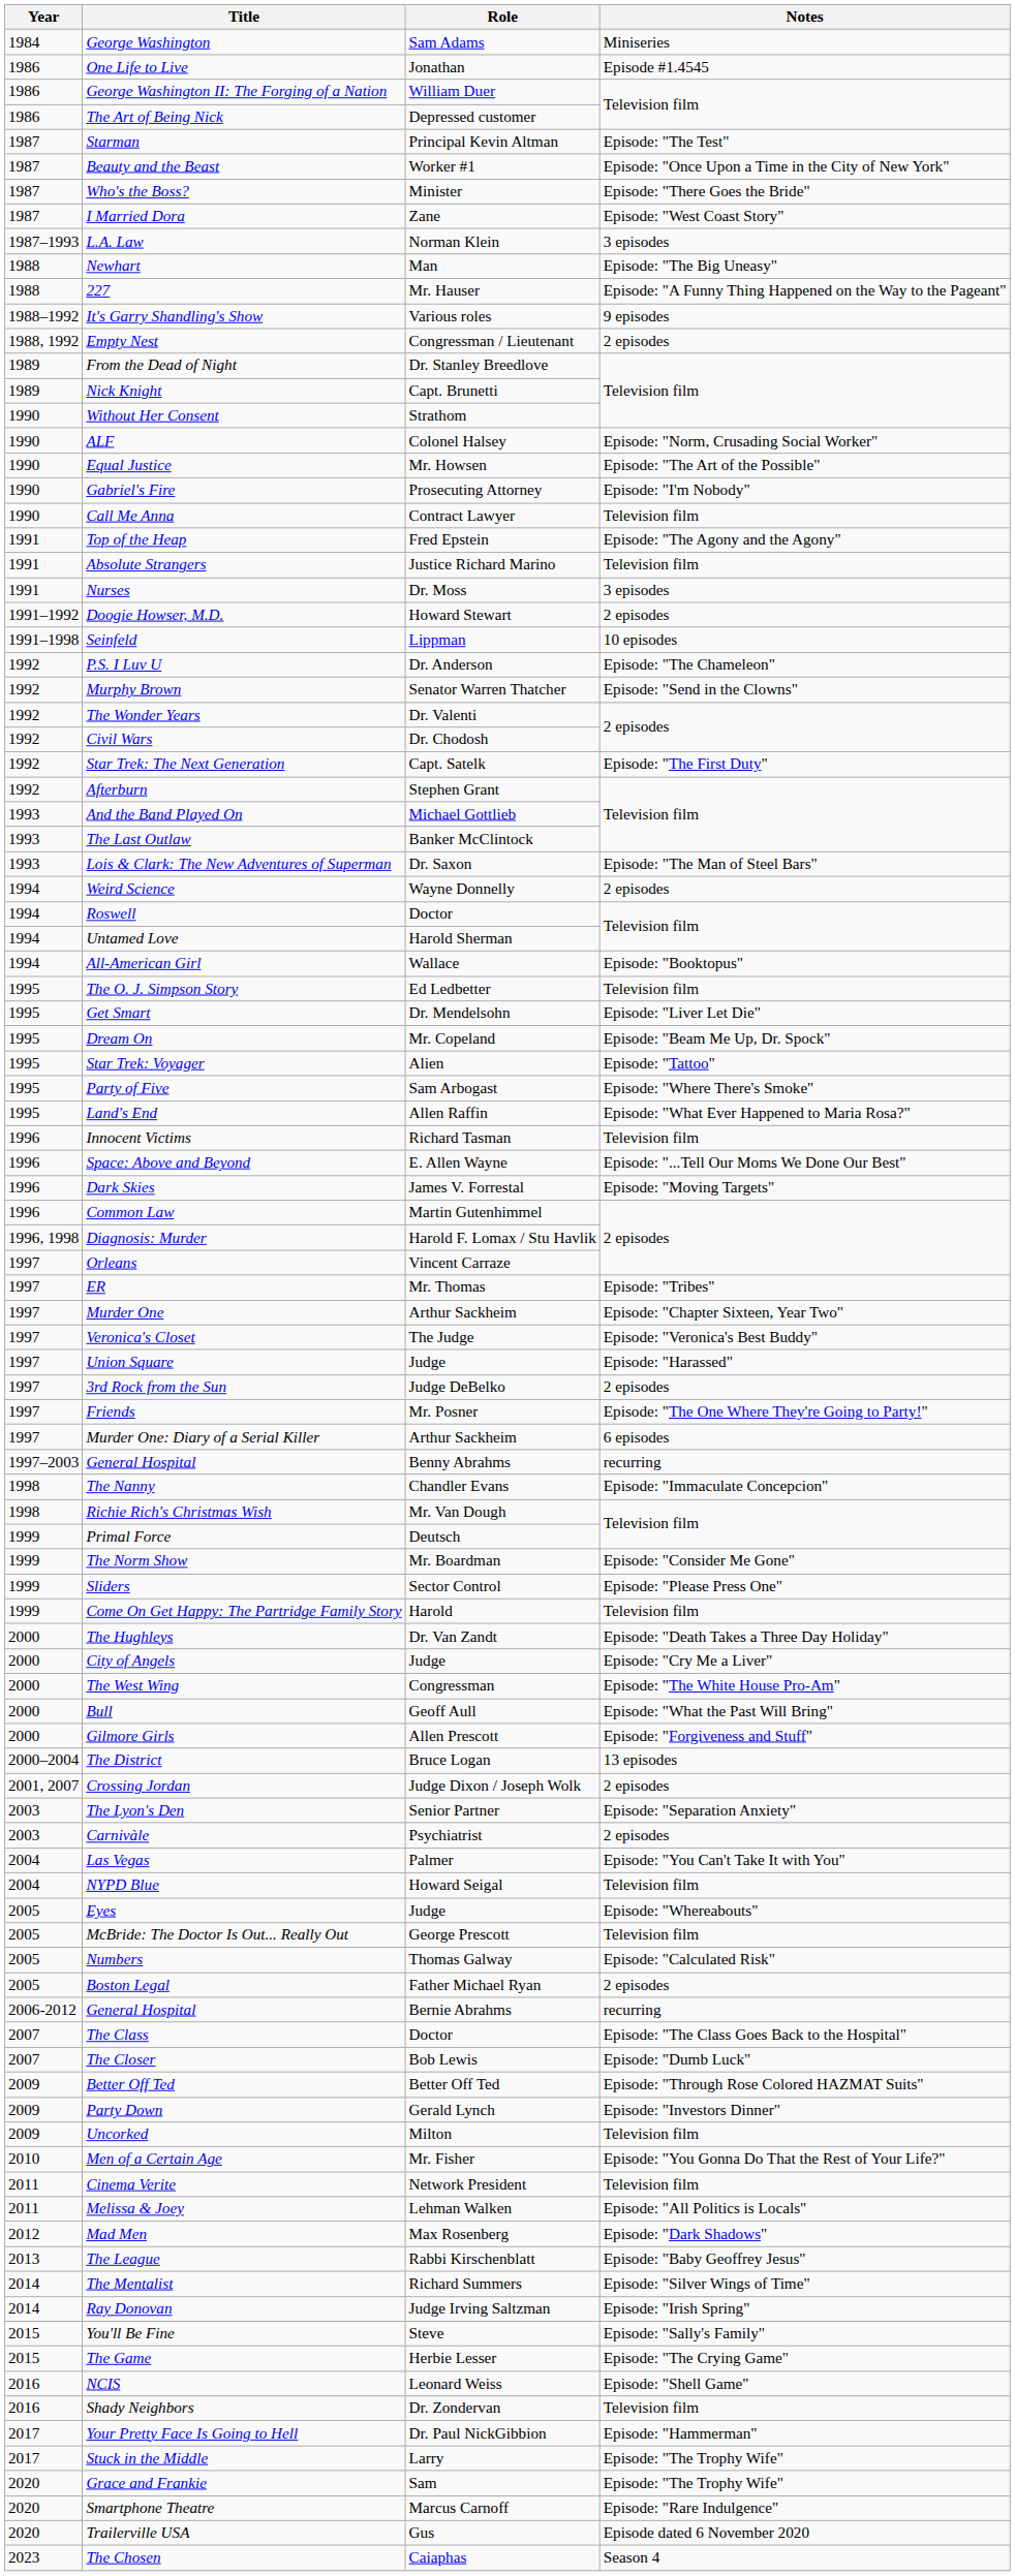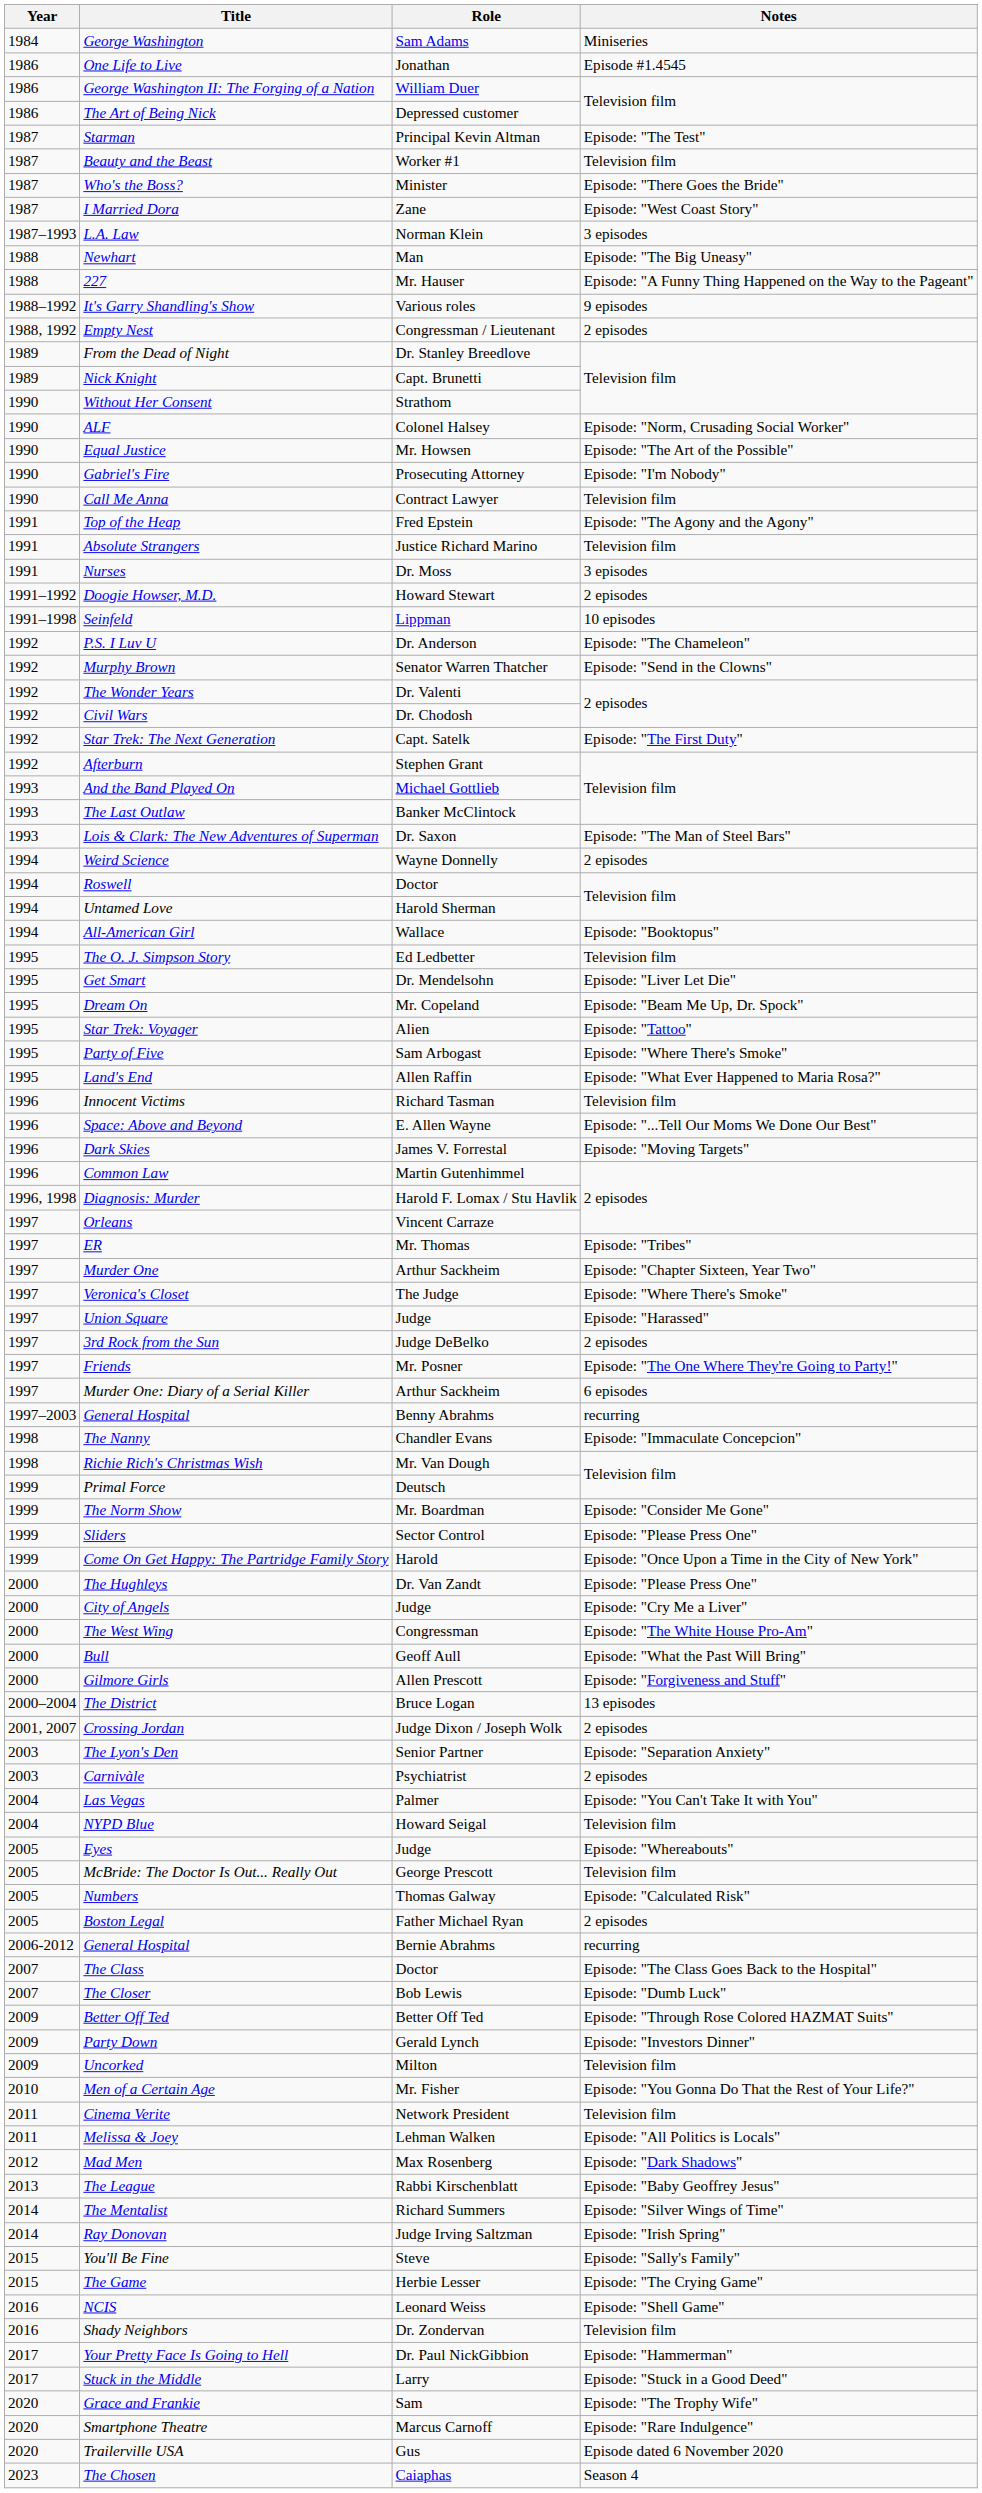Beauty and the Beast | Notes: Episode: "Once Upon a Time in the City of New York" -> Television film
Veronica's Closet | Notes: Episode: "Veronica's Best Buddy" -> Episode: "Where There's Smoke"
Come On Get Happy: The Partridge Family Story | Notes: Television film -> Episode: "Once Upon a Time in the City of New York"
The Hughleys | Notes: Episode: "Death Takes a Three Day Holiday" -> Episode: "Please Press One"
Stuck in the Middle | Notes: Episode: "The Trophy Wife" -> Episode: "Stuck in a Good Deed"
